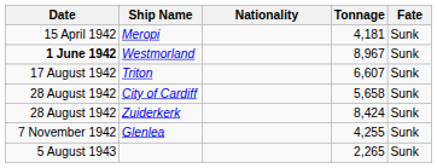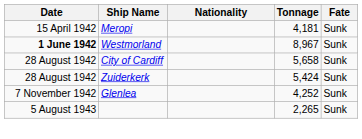- row: 17 August 1942 | Triton | 6,607 | Sunk
Zuiderkerk | Tonnage: 8,424 -> 5,424
Glenlea | Tonnage: 4,255 -> 4,252
